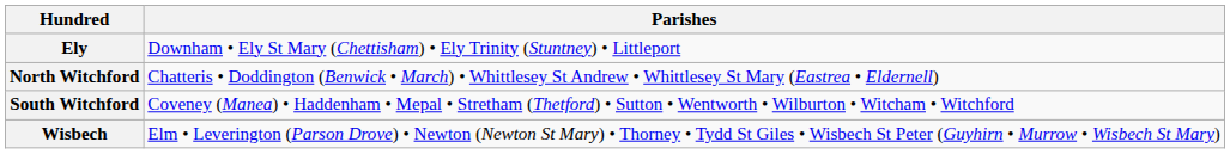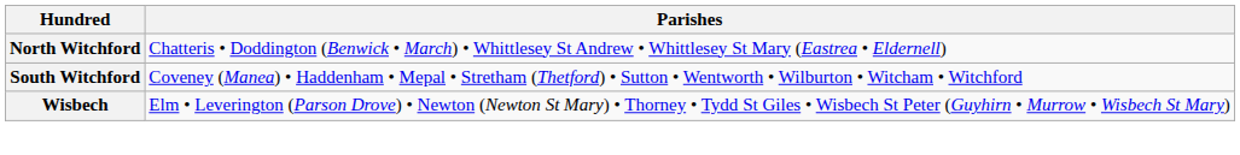- row: Ely | Downham • Ely St Mary (Chettisham) • Ely Trinity (Stuntney) • Littleport
